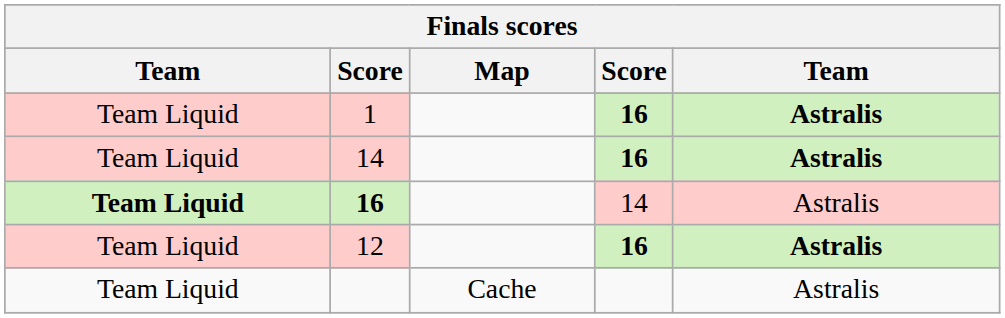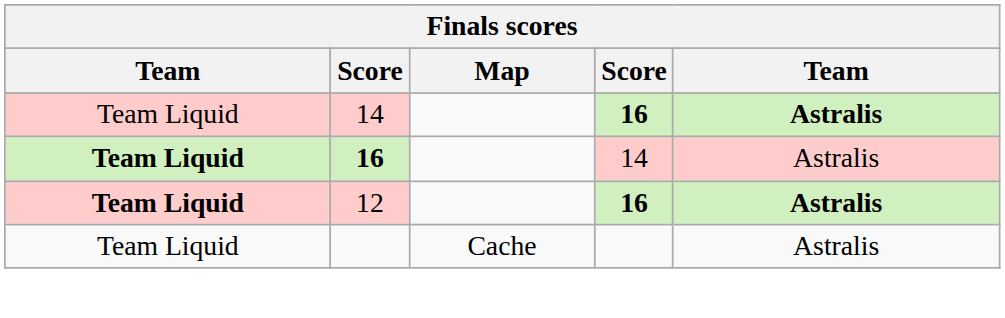- row: Team Liquid | 1 | 16 | Astralis
12 | column 1: normal -> bold
